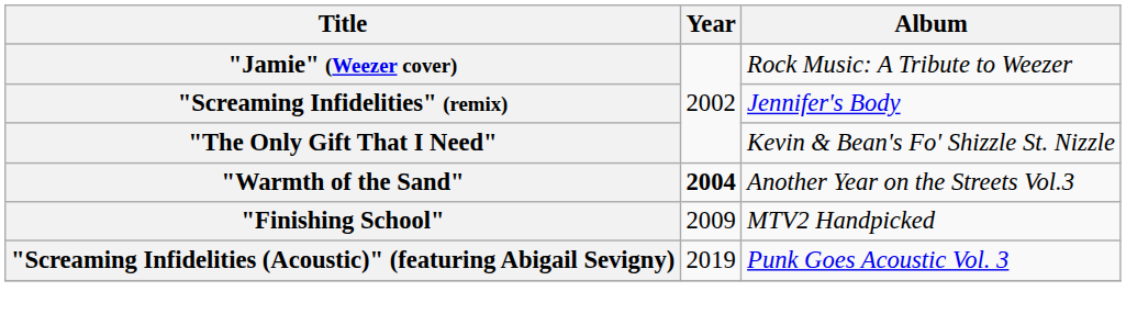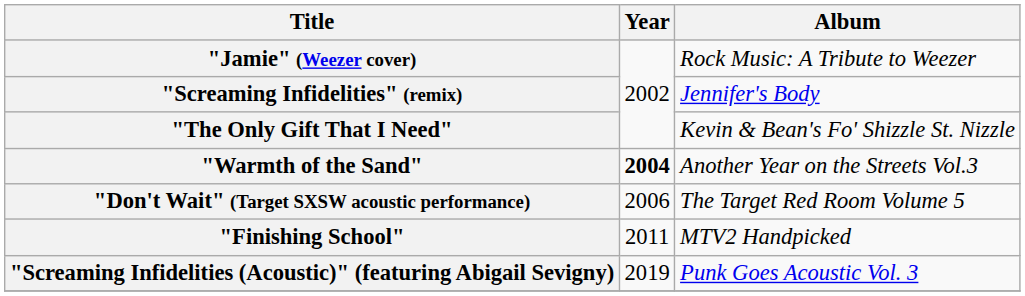+ row: "Don't Wait" (Target SXSW acoustic performance) | 2006 | The Target Red Room Volume 5
"Finishing School" | Year: 2009 -> 2011
